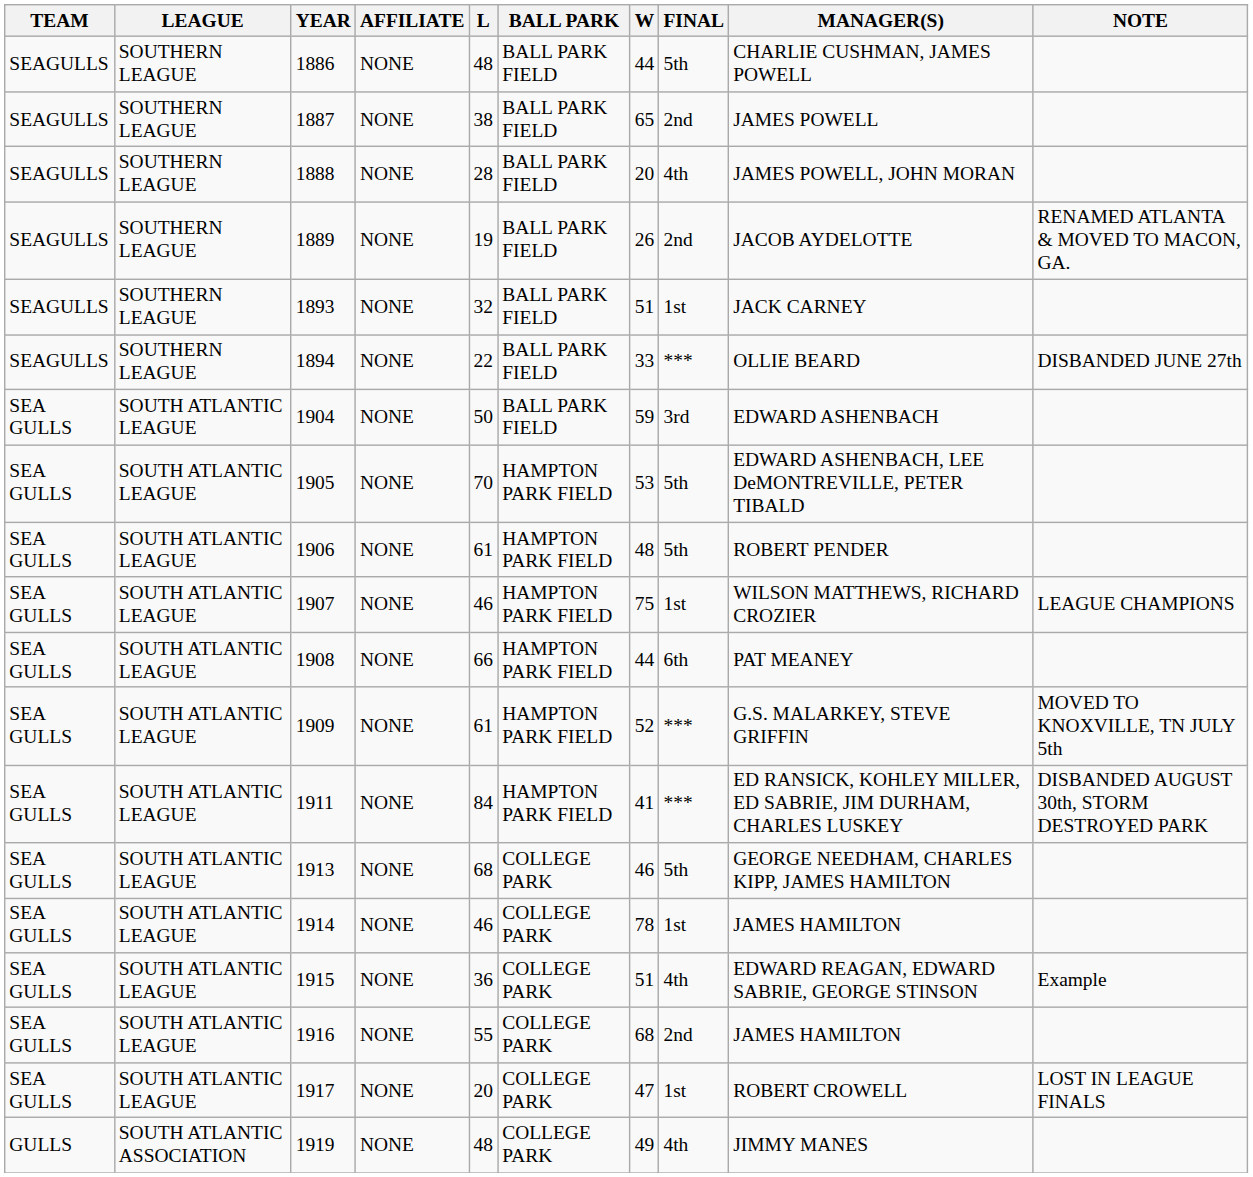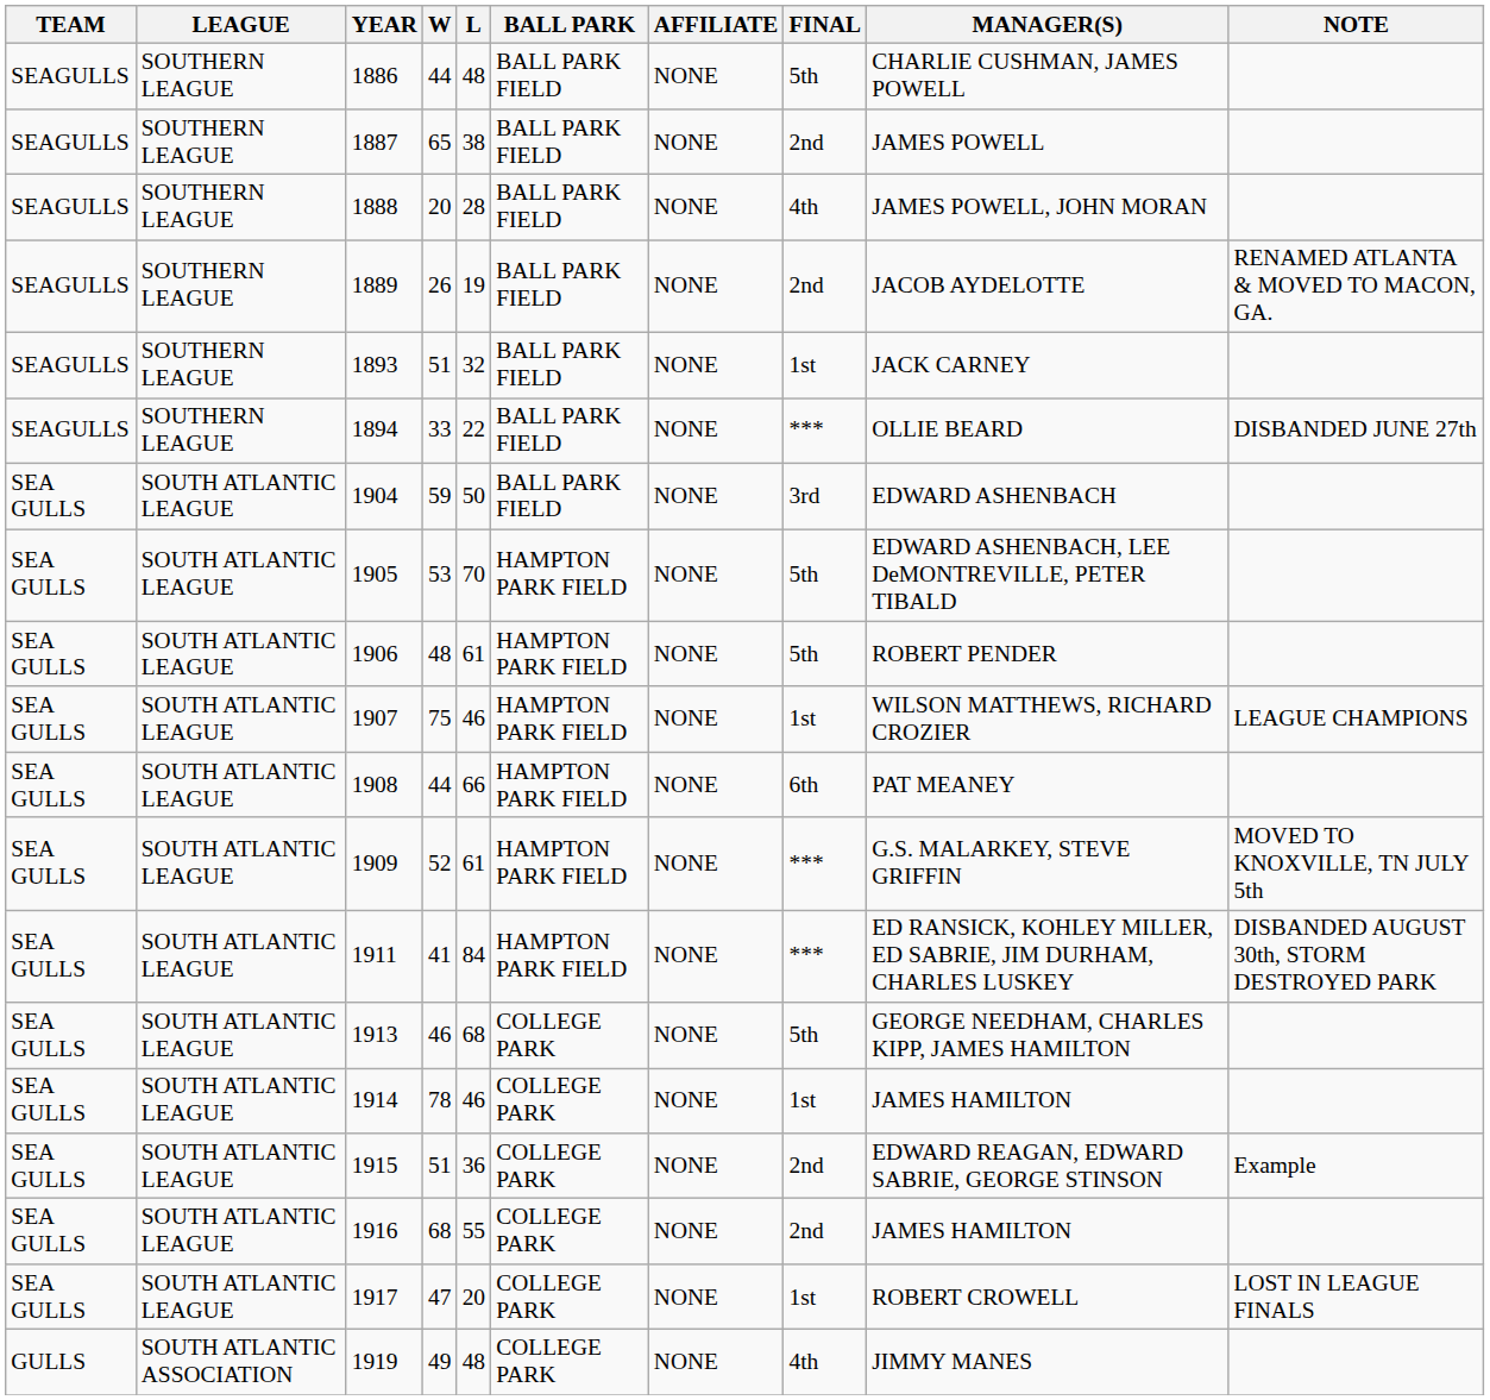columns swapped: W <-> AFFILIATE
1915 | FINAL: 4th -> 2nd
